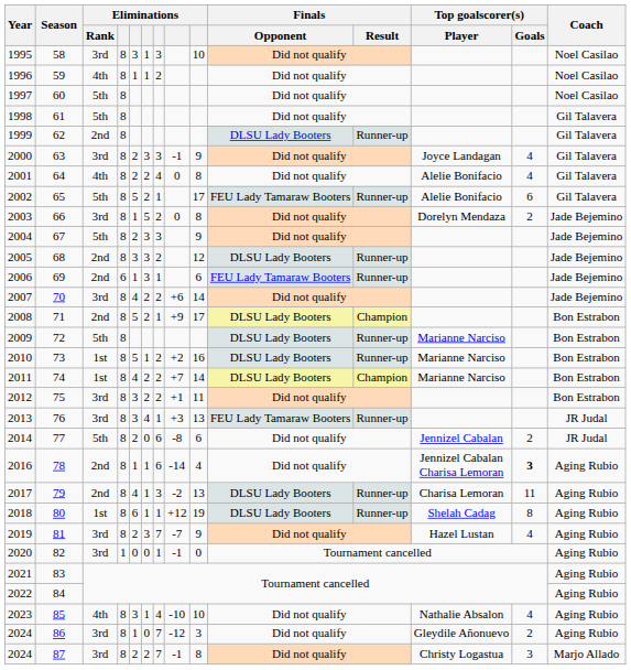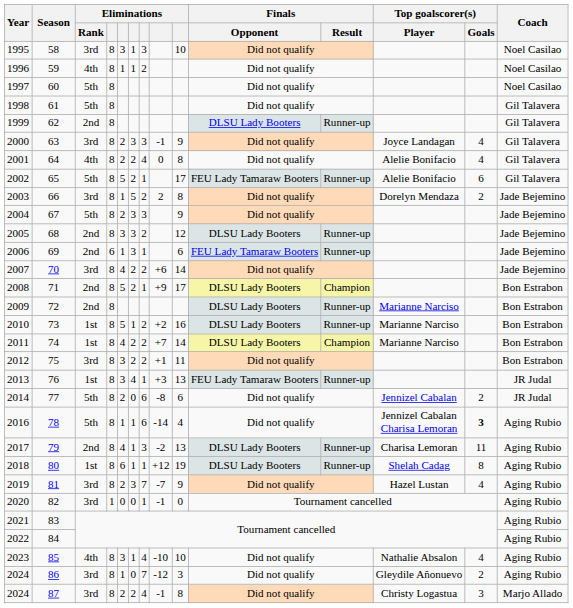66 | column 8: 0 -> 2
72 | Eliminations / Rank: 5th -> 2nd
76 | Eliminations / Rank: 3rd -> 1st
78 | Eliminations / Rank: 2nd -> 5th
87 | column 7: 7 -> 4
